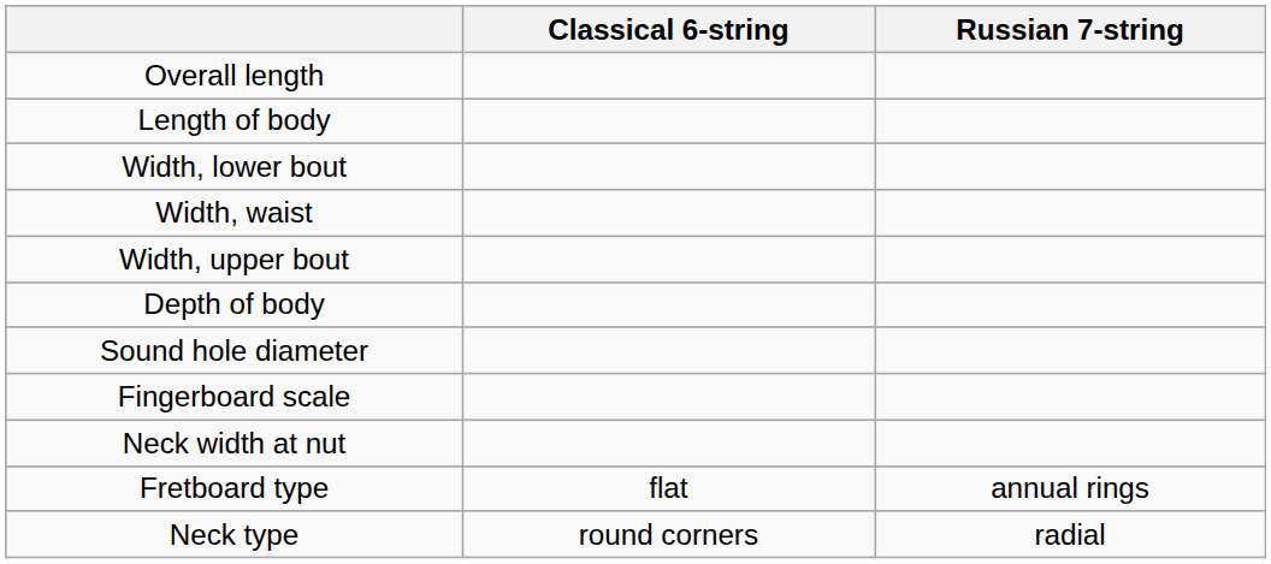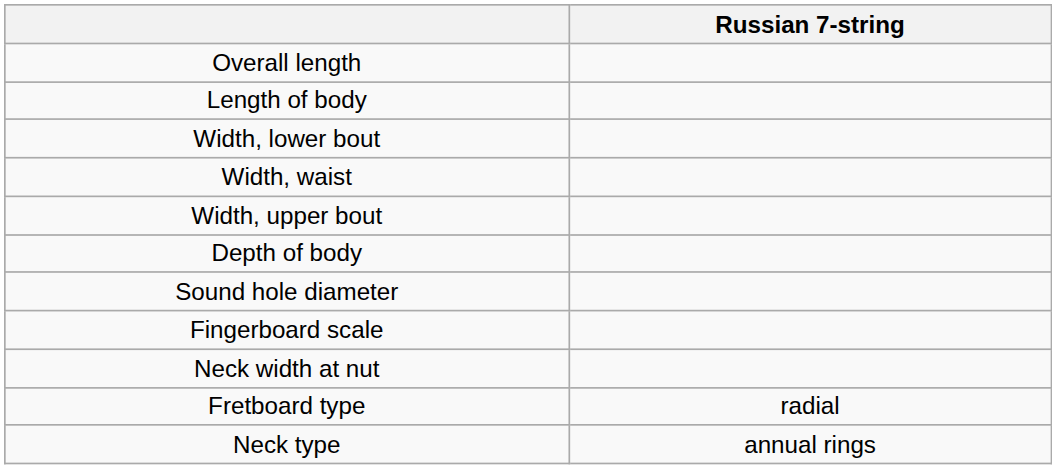- column: Classical 6-string | flat | round corners
Fretboard type | Russian 7-string: annual rings -> radial
Neck type | Russian 7-string: radial -> annual rings
